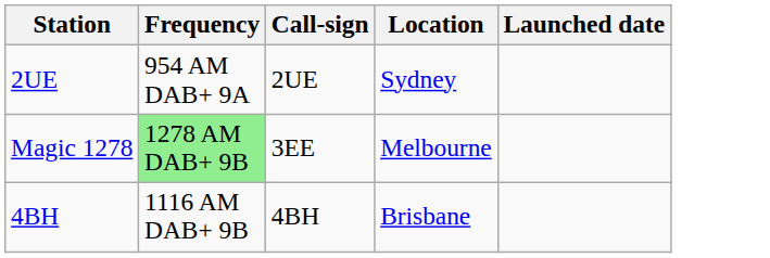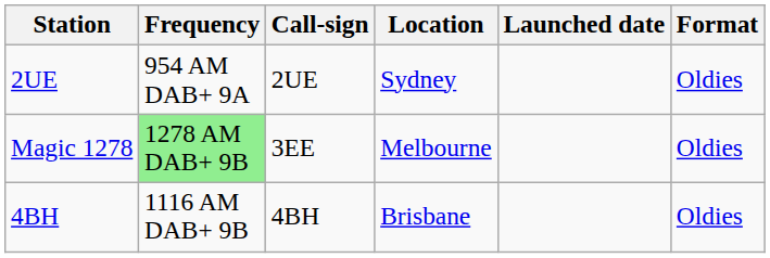+ column: Format | Oldies | Oldies | Oldies
